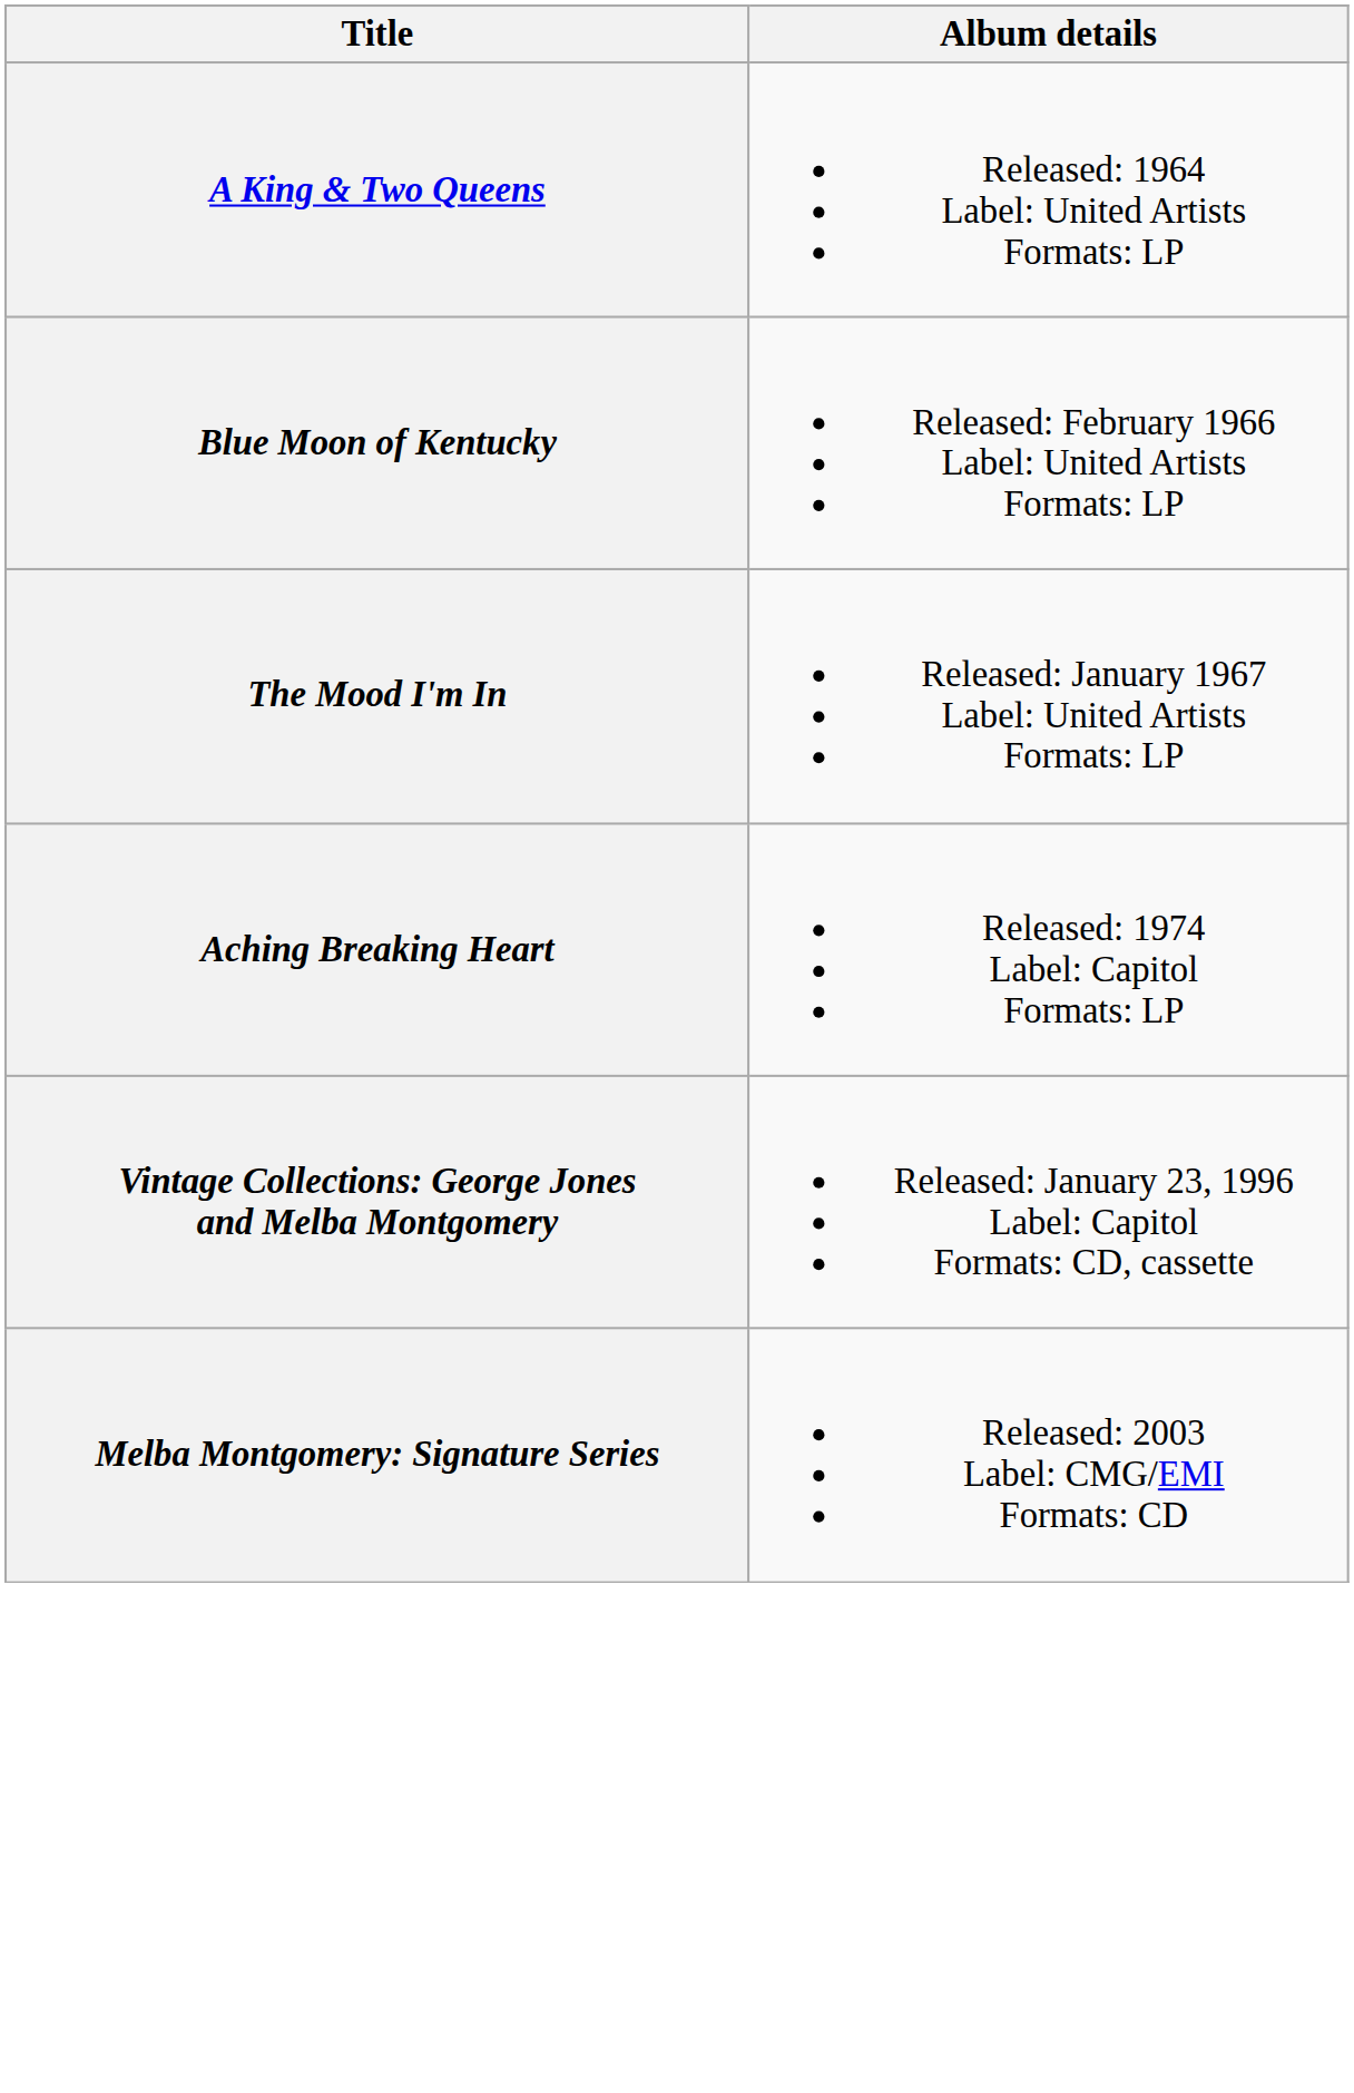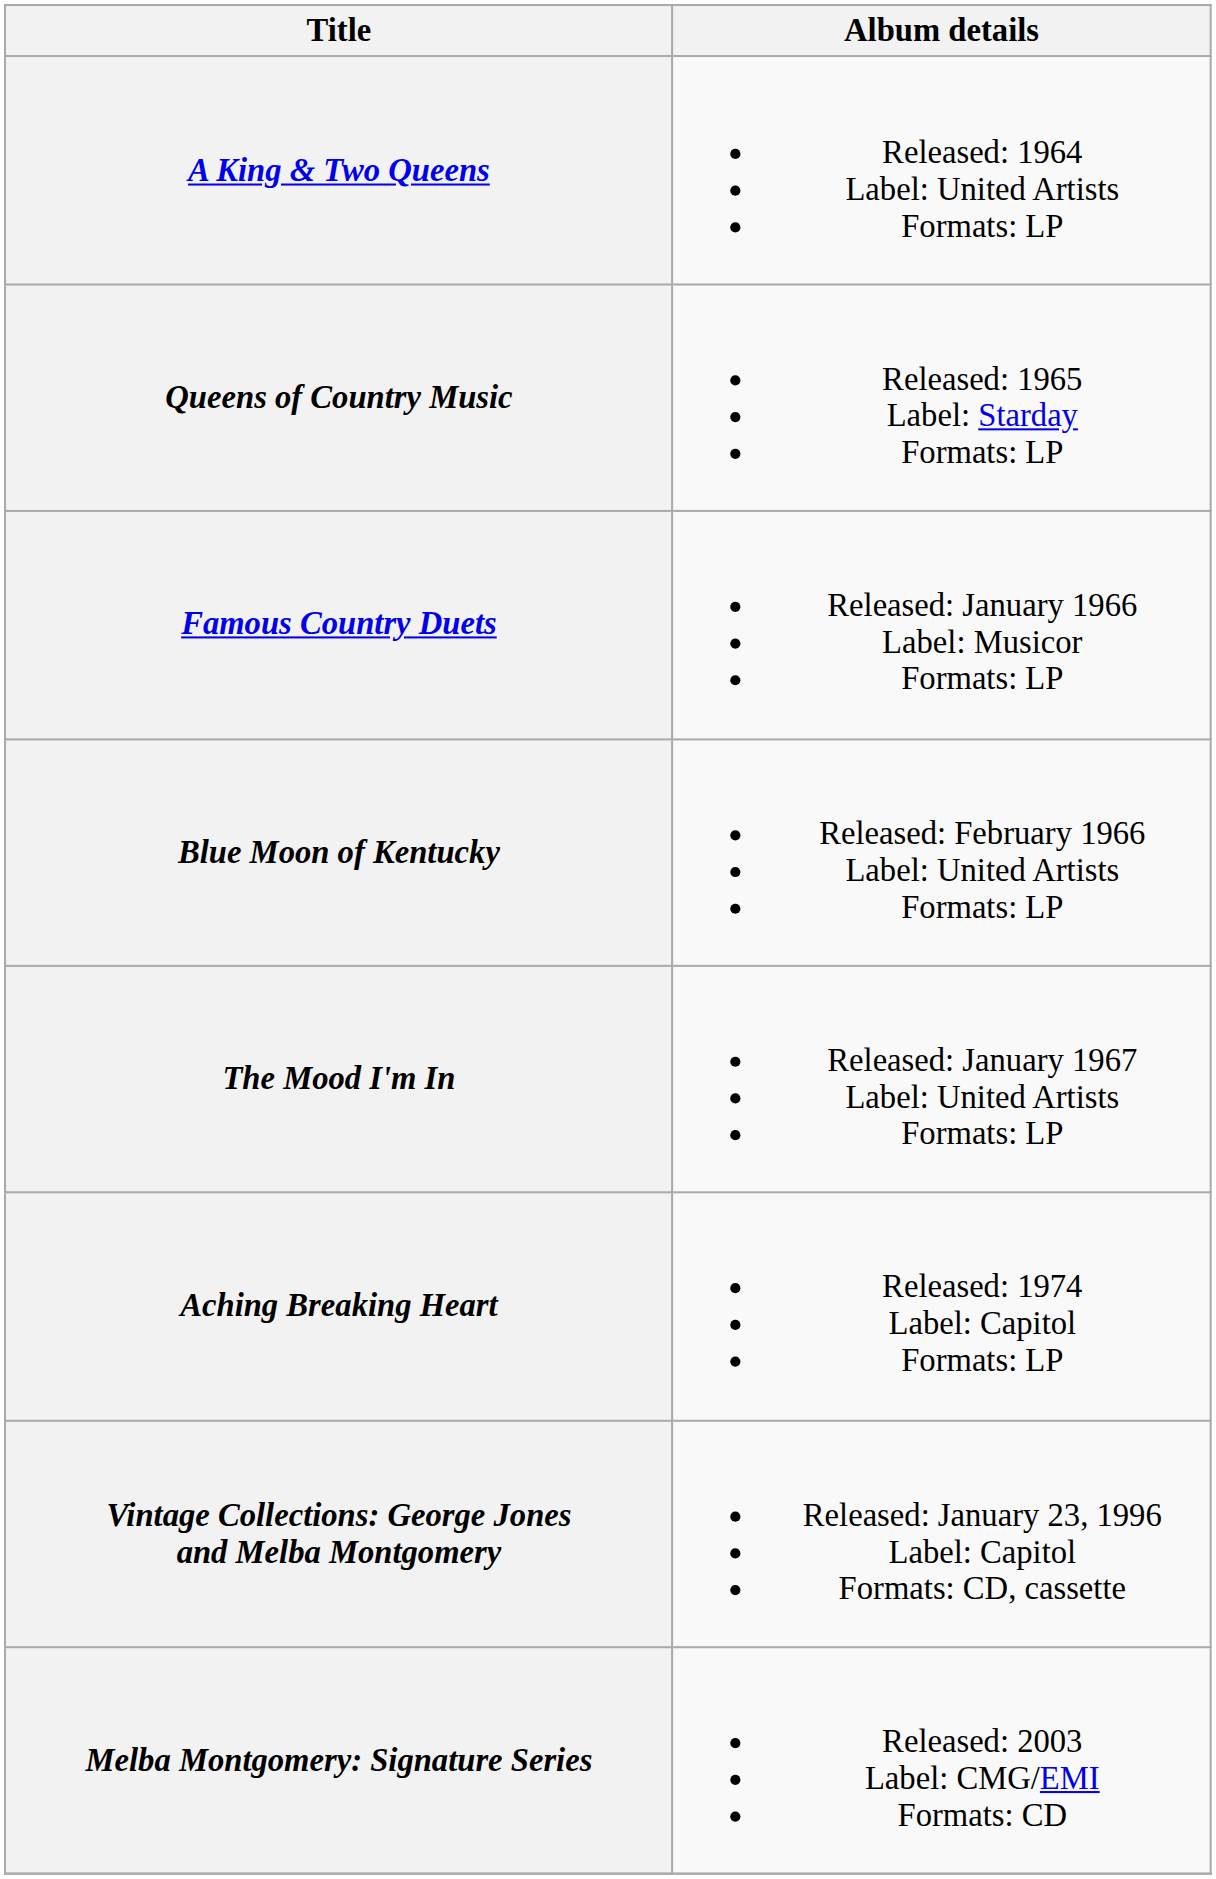+ row: Queens of Country Music | Released: 1965 Label: Starday Formats: LP
+ row: Famous Country Duets | Released: January 1966 Label: Musicor Formats: LP
